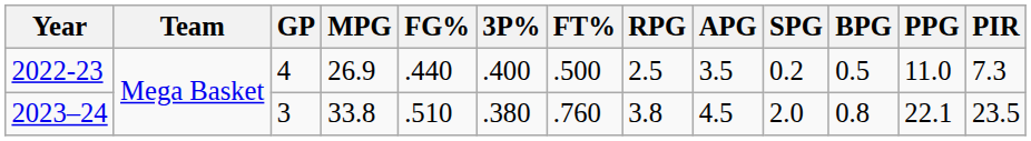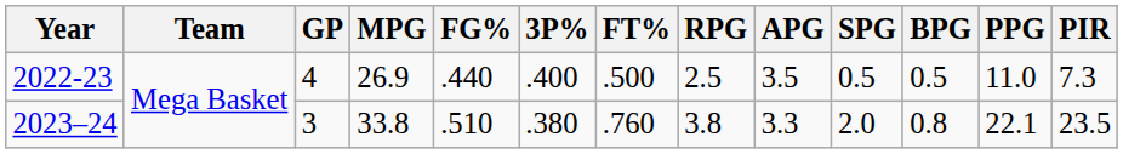2022-23 | SPG: 0.2 -> 0.5
2023–24 | APG: 4.5 -> 3.3
